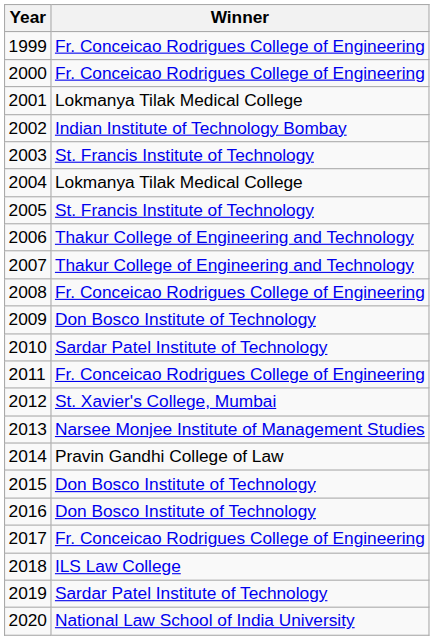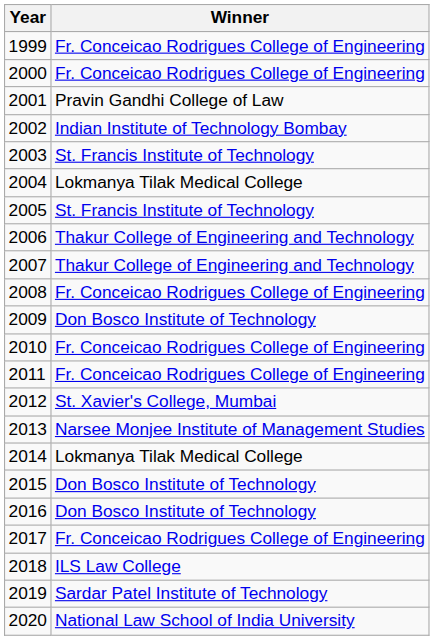2001 | Winner: Lokmanya Tilak Medical College -> Pravin Gandhi College of Law
2010 | Winner: Sardar Patel Institute of Technology -> Fr. Conceicao Rodrigues College of Engineering
2014 | Winner: Pravin Gandhi College of Law -> Lokmanya Tilak Medical College
